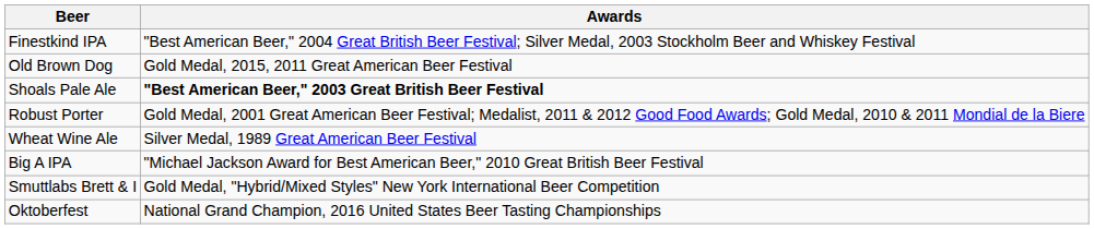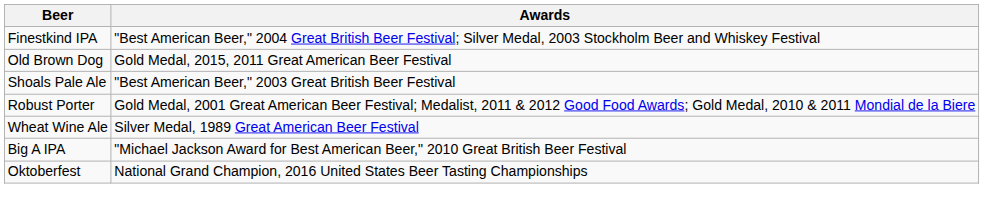Shoals Pale Ale | Awards: bold -> normal
- row: Smuttlabs Brett & I | Gold Medal, "Hybrid/Mixed Styles" New York International Beer Competition
